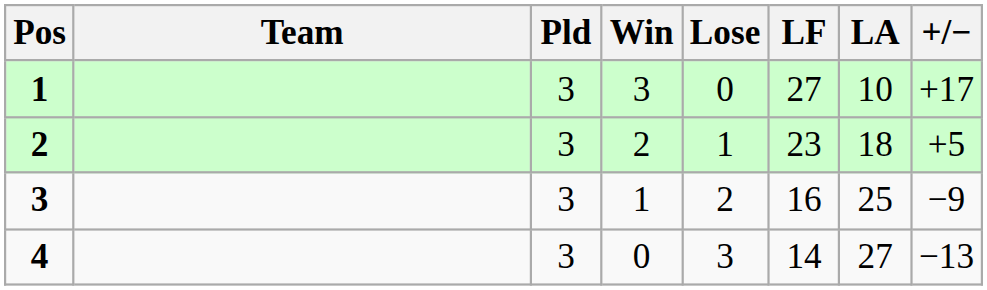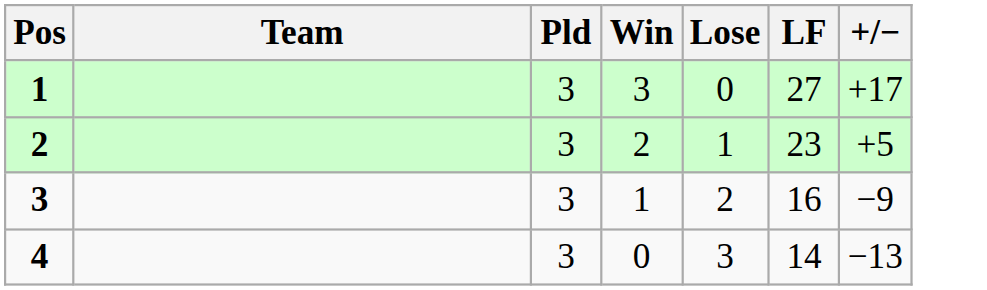- column: LA | 10 | 18 | 25 | 27
